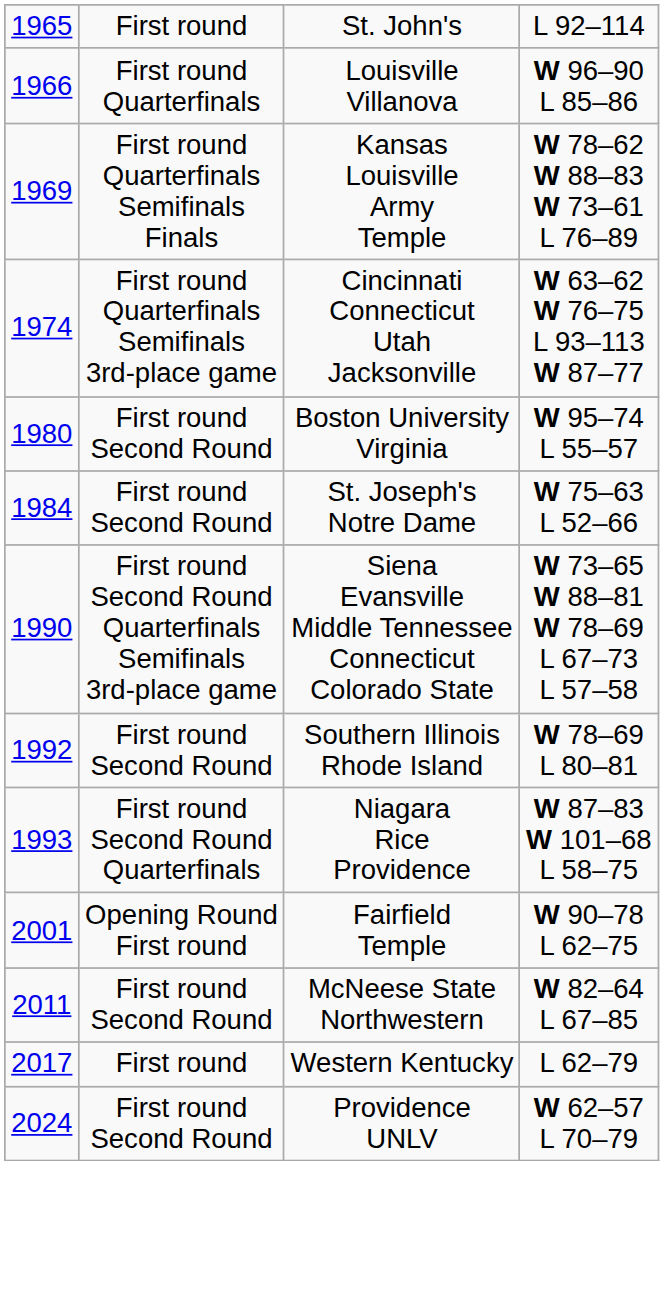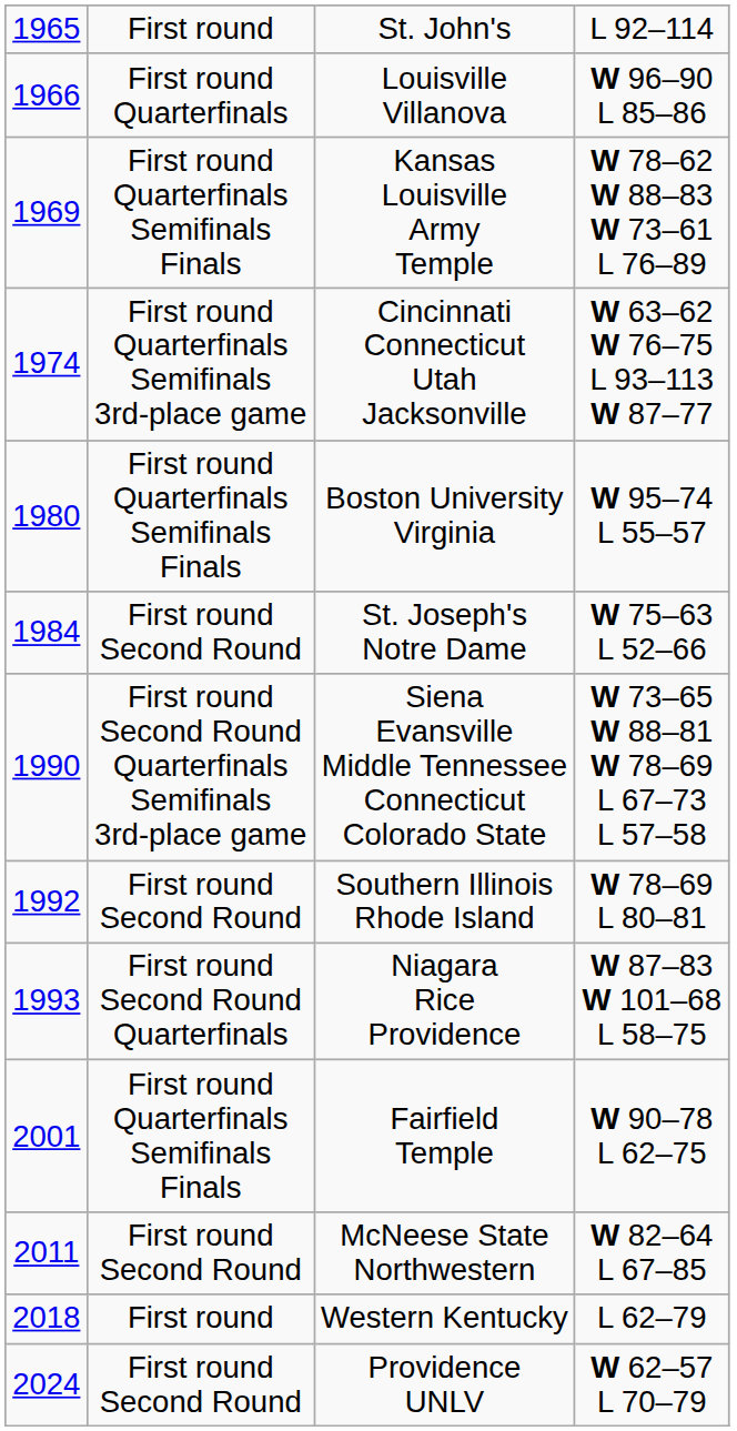Boston University Virginia | column 2: First round Second Round -> First round Quarterfinals Semifinals Finals
Fairfield Temple | column 2: Opening Round First round -> First round Quarterfinals Semifinals Finals
Western Kentucky | column 1: 2017 -> 2018
